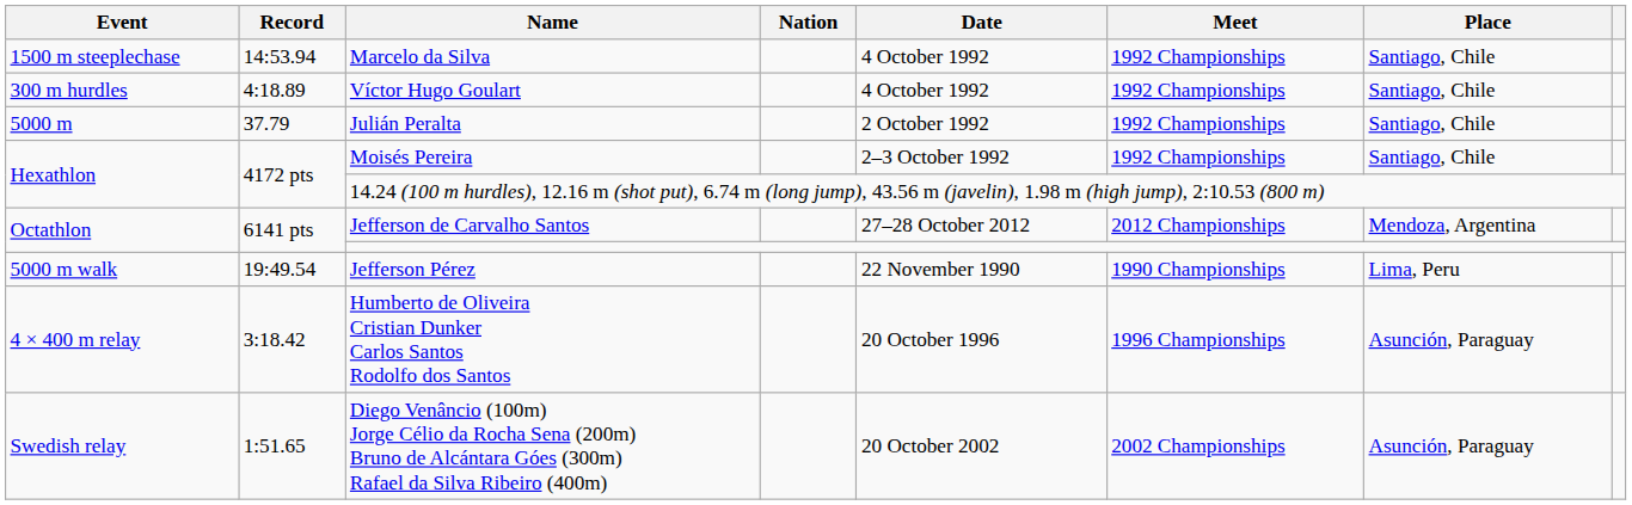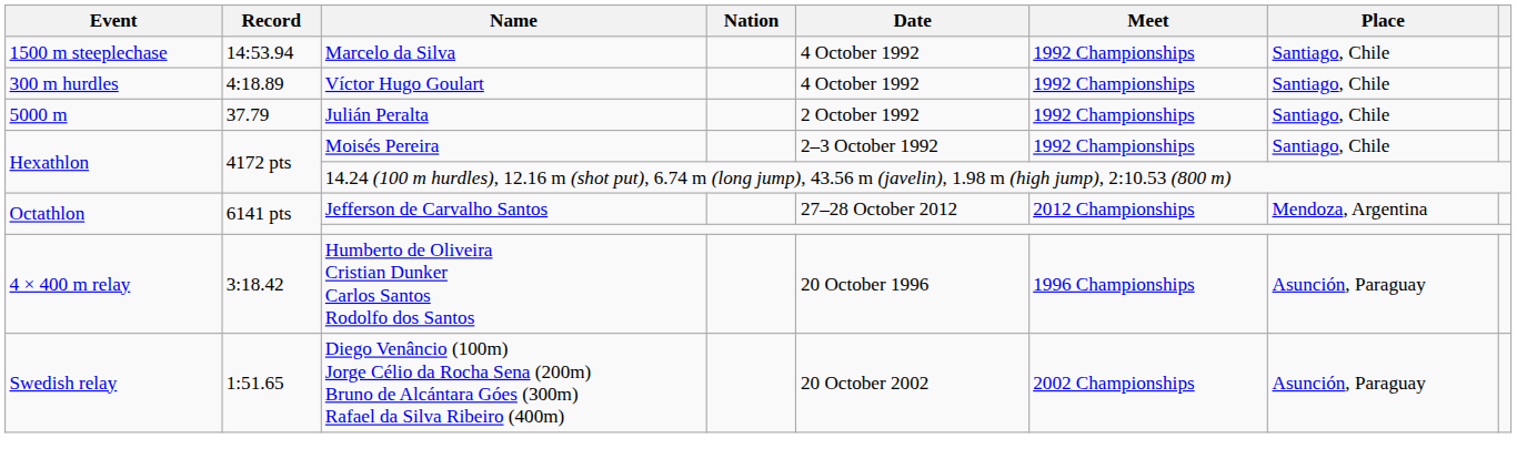- row: 5000 m walk | 19:49.54 | Jefferson Pérez | 22 November 1990 | 1990 Championships | Lima, Peru
